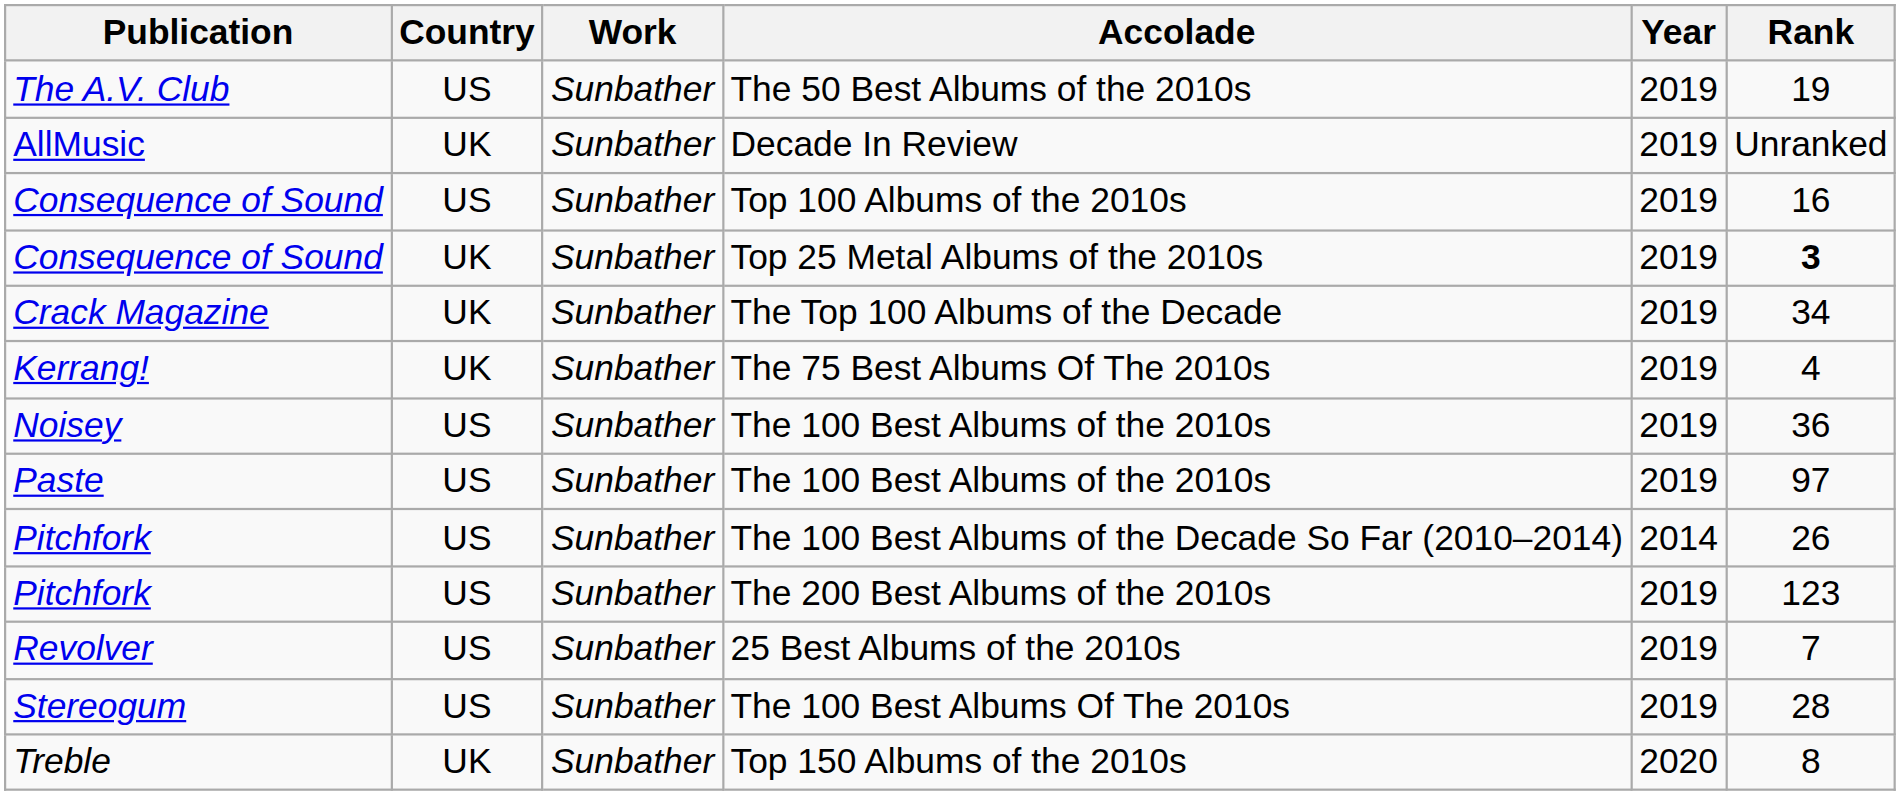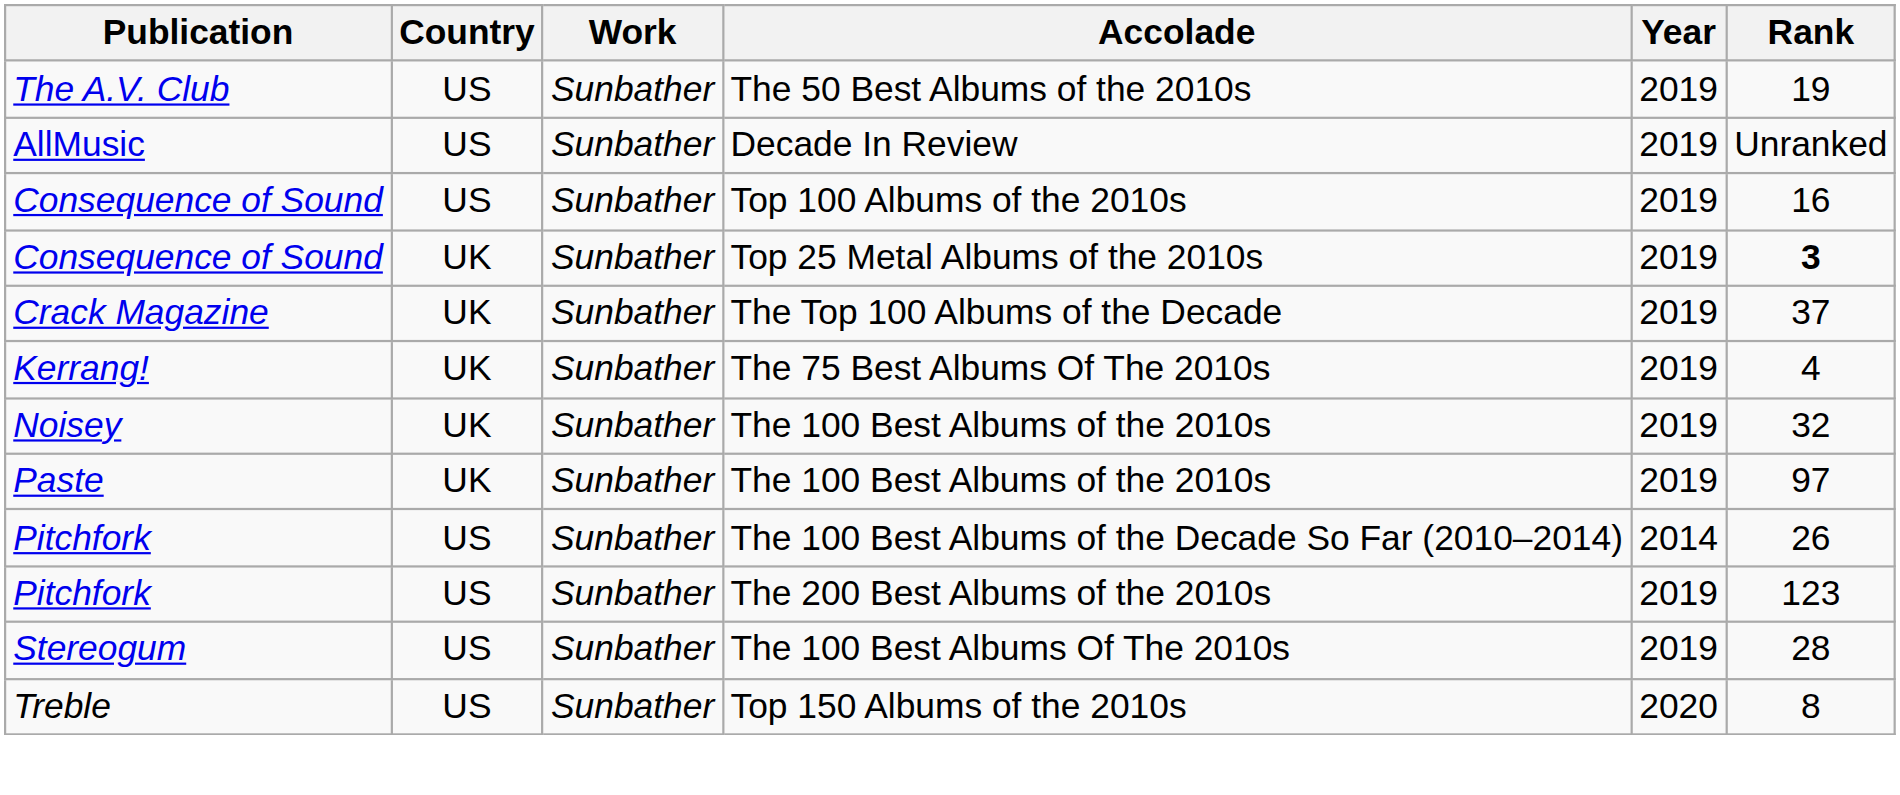Decade In Review | Country: UK -> US
The Top 100 Albums of the Decade | Rank: 34 -> 37
Noisey / The 100 Best Albums of the 2010s | Country: US -> UK
Noisey / The 100 Best Albums of the 2010s | Rank: 36 -> 32
Paste / The 100 Best Albums of the 2010s | Country: US -> UK
- row: Revolver | US | Sunbather | 25 Best Albums of the 2010s | 2019 | 7
Top 150 Albums of the 2010s | Country: UK -> US
